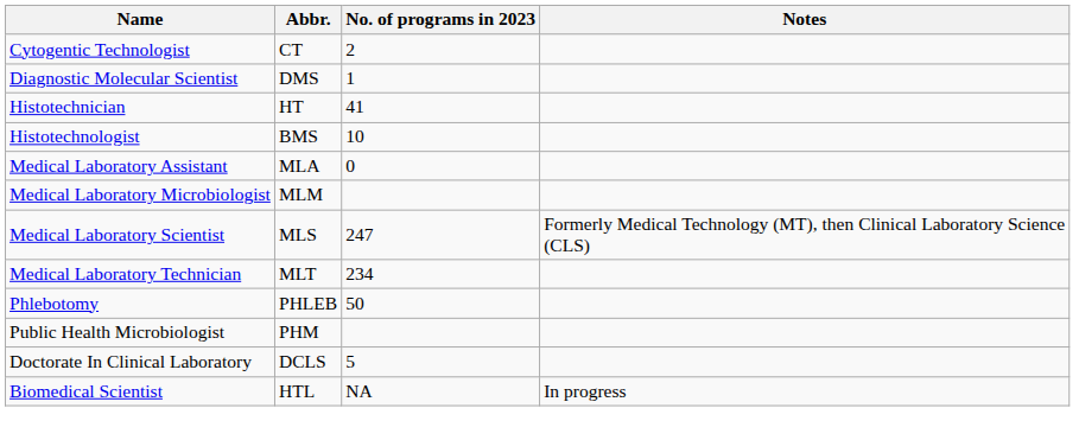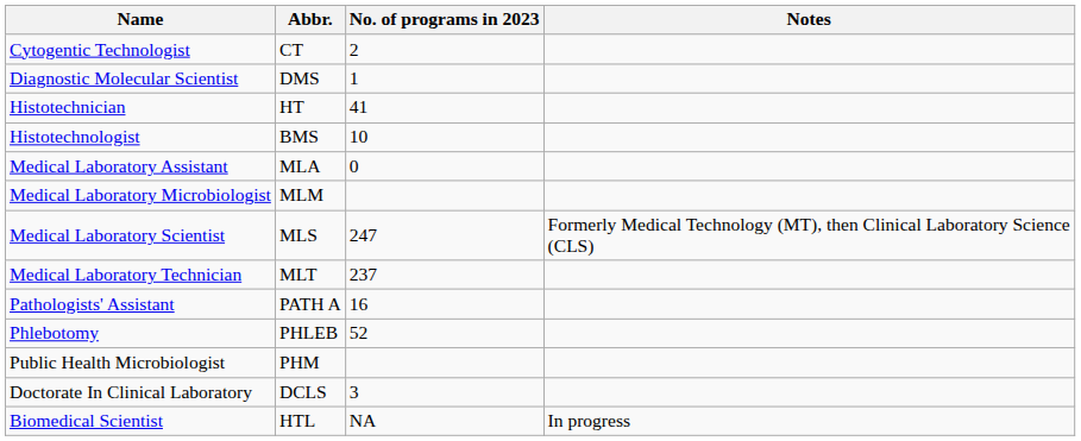Medical Laboratory Technician | No. of programs in 2023: 234 -> 237
+ row: Pathologists' Assistant | PATH A | 16
Phlebotomy | No. of programs in 2023: 50 -> 52
Doctorate In Clinical Laboratory | No. of programs in 2023: 5 -> 3
